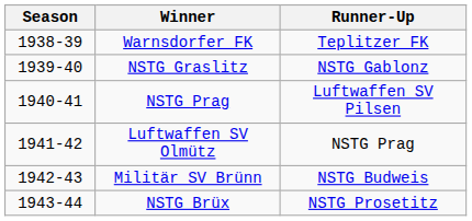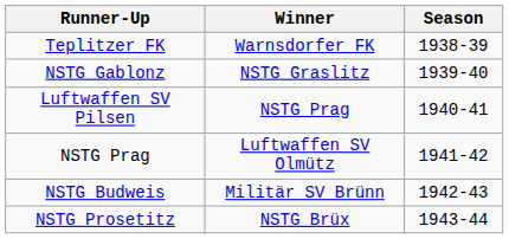columns swapped: Season <-> Runner-Up
